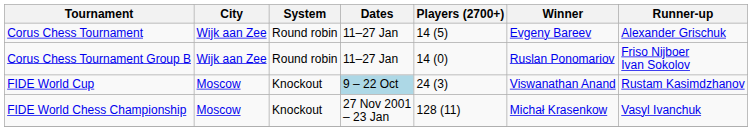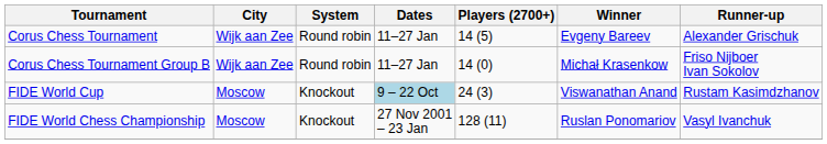Corus Chess Tournament Group B | Winner: Ruslan Ponomariov -> Michał Krasenkow
FIDE World Chess Championship | Winner: Michał Krasenkow -> Ruslan Ponomariov
